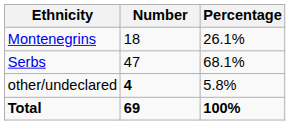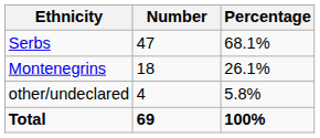rows swapped: Serbs <-> Montenegrins
other/undeclared | Number: bold -> normal
